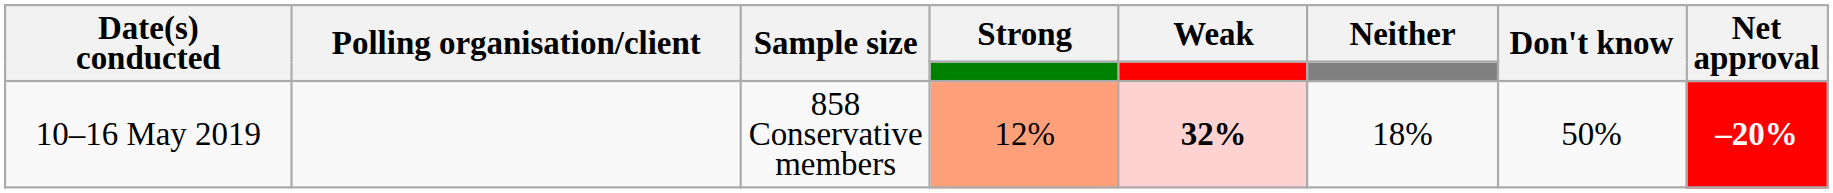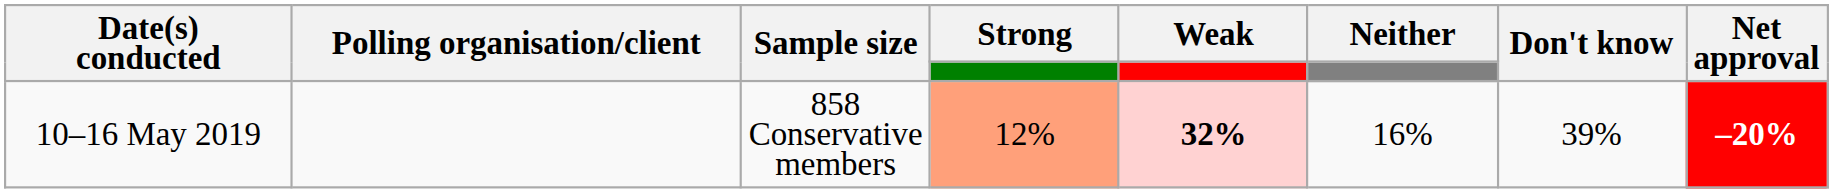10–16 May 2019 | Neither: 18% -> 16%
10–16 May 2019 | Don't know: 50% -> 39%
